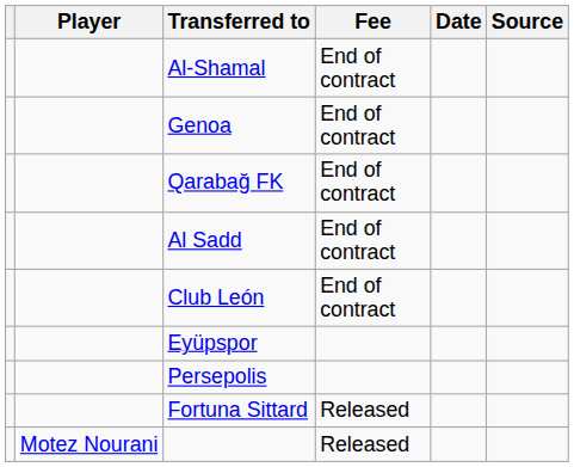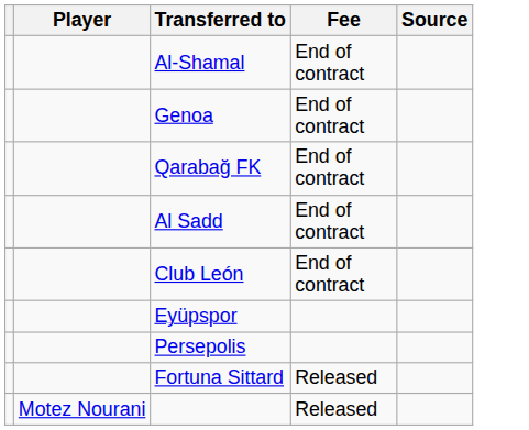- column: Date
